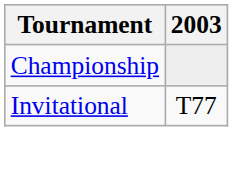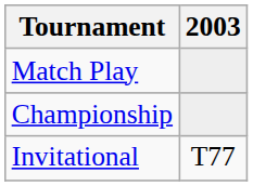+ row: Match Play
